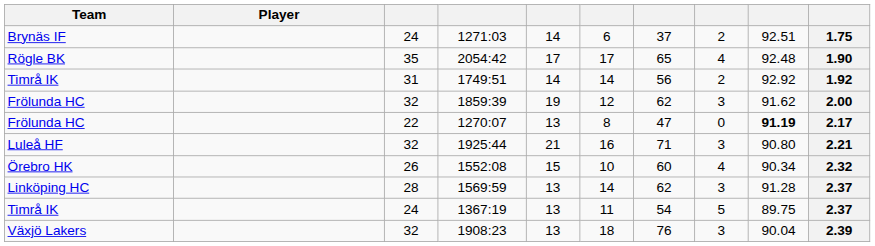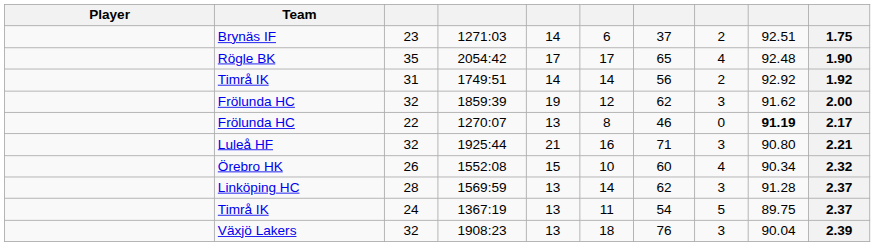columns swapped: Player <-> Team
1271:03 | column 3: 24 -> 23
1270:07 | column 7: 47 -> 46
